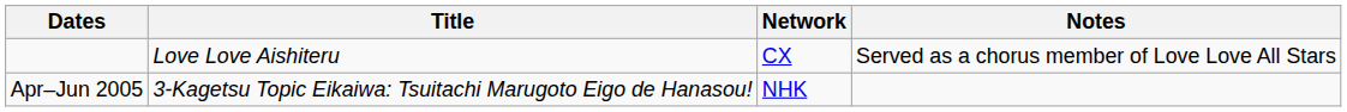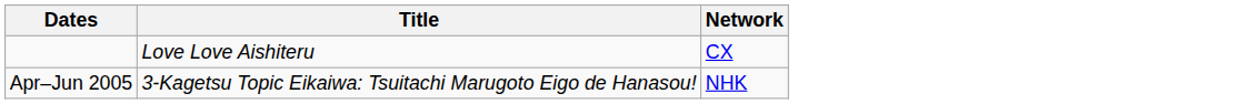- column: Notes | Served as a chorus member of Love Love All Stars
